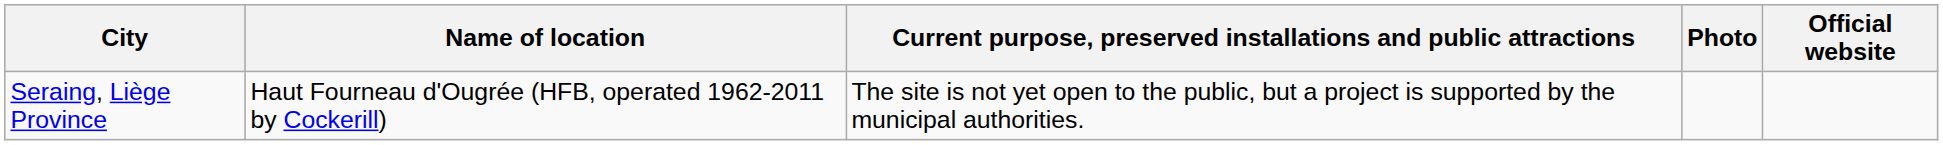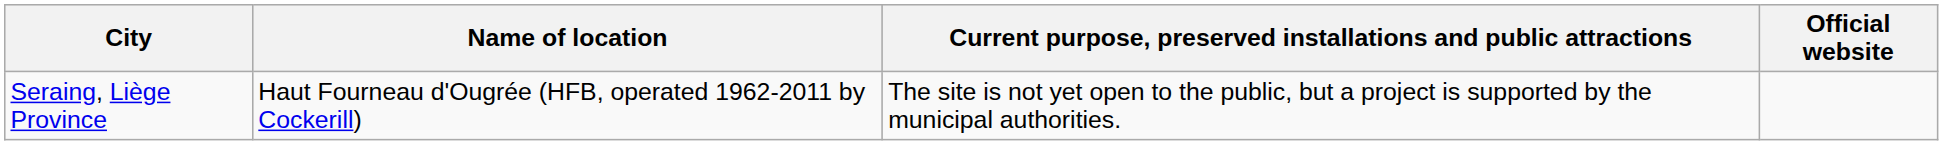- column: Photo
